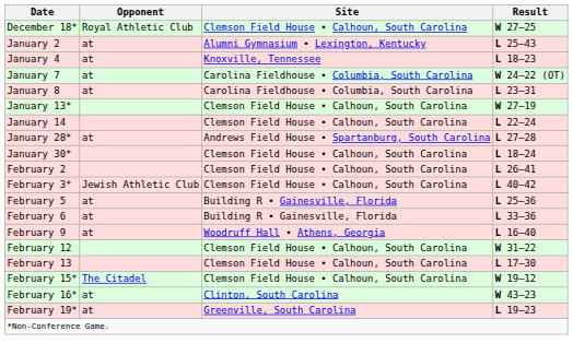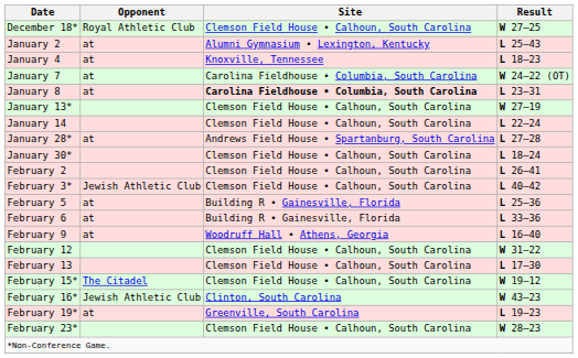January 8 | Site: normal -> bold
February 16* | Opponent: at -> Jewish Athletic Club
+ row: February 23* | Clemson Field House • Calhoun, South Carolina | W 28–23
